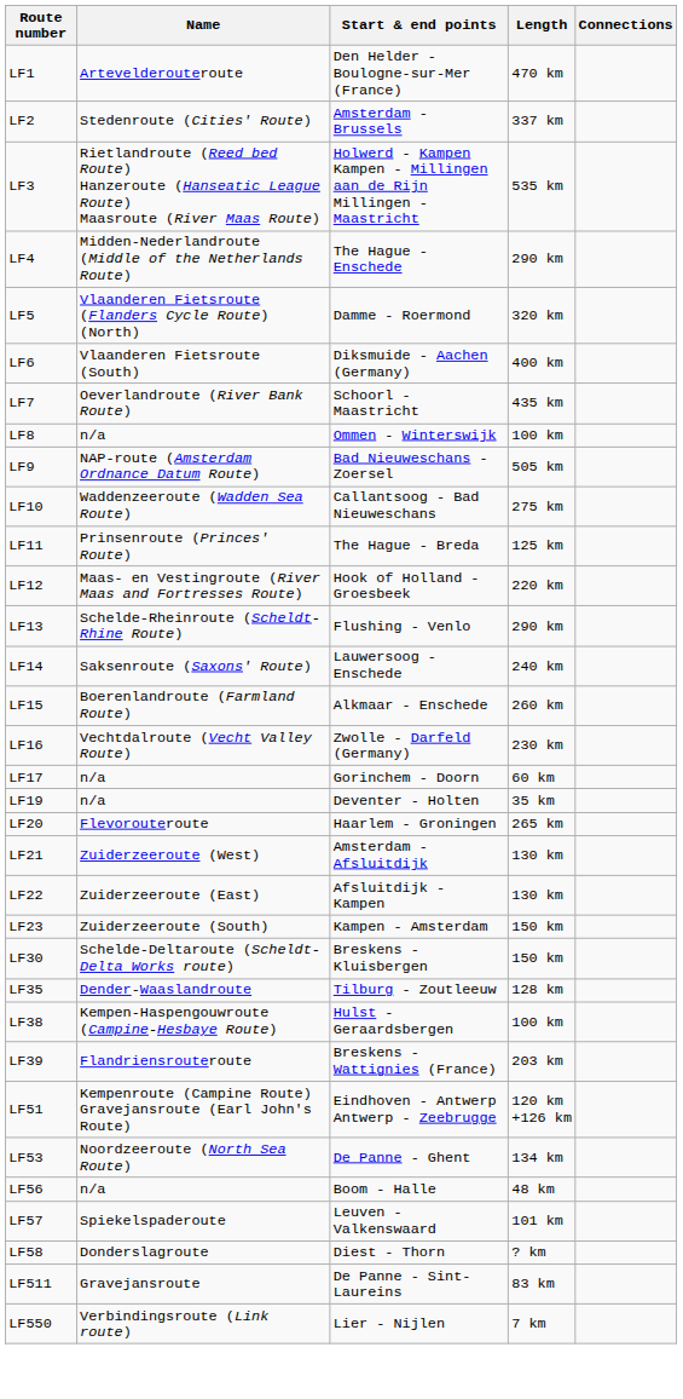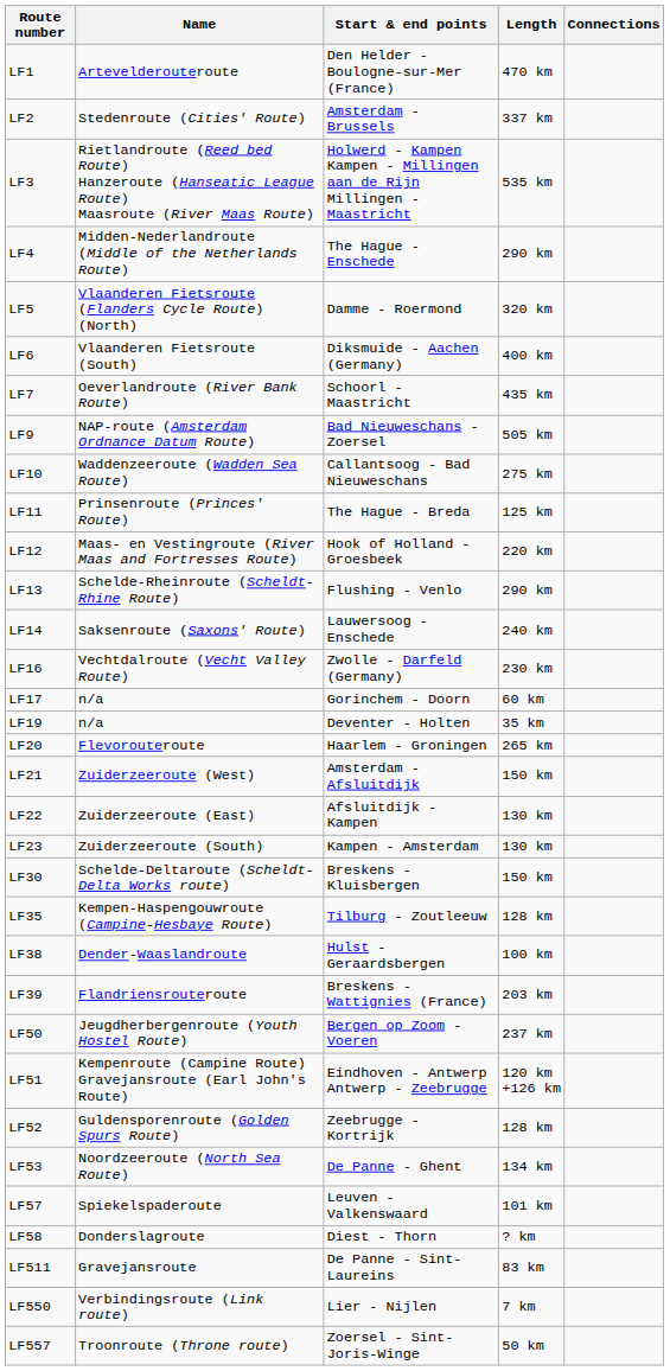- row: LF8 | n/a | Ommen - Winterswijk | 100 km
- row: LF15 | Boerenlandroute (Farmland Route) | Alkmaar - Enschede | 260 km
LF21 | Length: 130 km -> 150 km
LF23 | Length: 150 km -> 130 km
LF35 | Name: Dender-Waaslandroute -> Kempen-Haspengouwroute (Campine-Hesbaye Route)
LF38 | Name: Kempen-Haspengouwroute (Campine-Hesbaye Route) -> Dender-Waaslandroute
+ row: LF50 | Jeugdherbergenroute (Youth Hostel Route) | Bergen op Zoom - Voeren | 237 km
+ row: LF52 | Guldensporenroute (Golden Spurs Route) | Zeebrugge - Kortrijk | 128 km
- row: LF56 | n/a | Boom - Halle | 48 km
+ row: LF557 | Troonroute (Throne route) | Zoersel - Sint-Joris-Winge | 50 km
